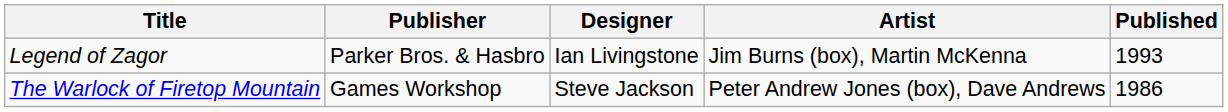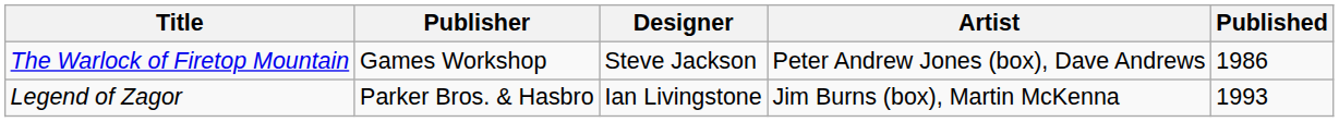rows swapped: The Warlock of Firetop Mountain <-> Legend of Zagor
